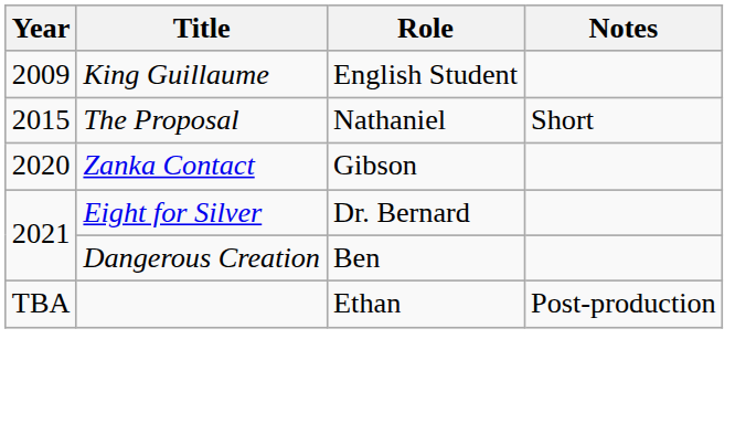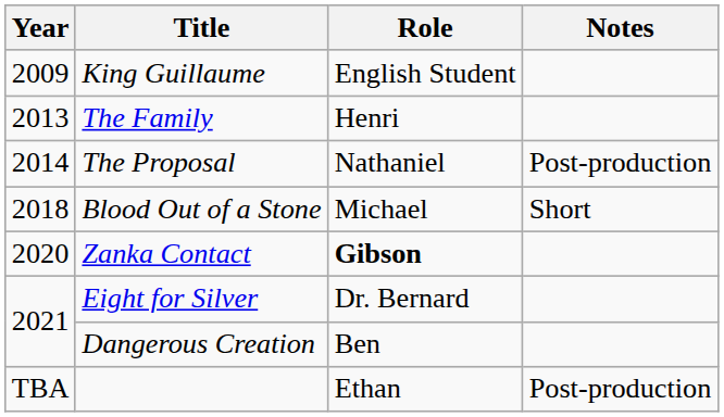+ row: 2013 | The Family | Henri
The Proposal | Year: 2015 -> 2014
The Proposal | Notes: Short -> Post-production
+ row: 2018 | Blood Out of a Stone | Michael | Short
Zanka Contact | Role: normal -> bold
